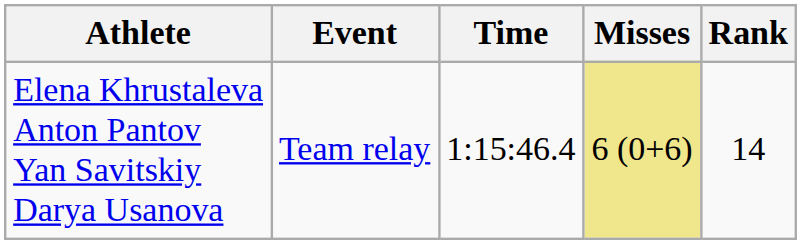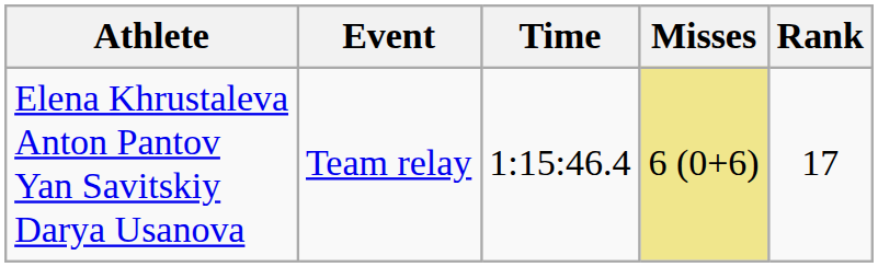Elena Khrustaleva Anton Pantov Yan Savitskiy Darya Usanova | Rank: 14 -> 17
